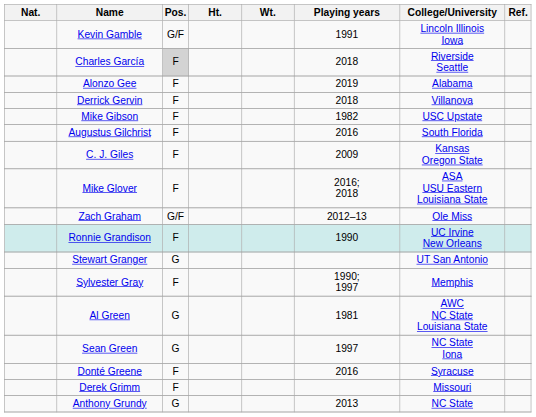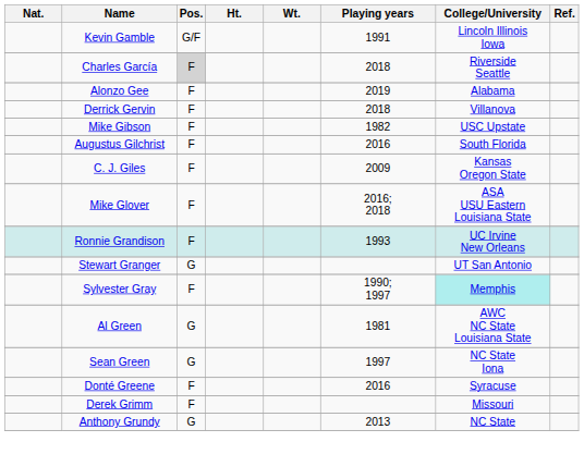- row: Zach Graham | G/F | 2012–13 | Ole Miss
Ronnie Grandison | Playing years: 1990 -> 1993
Sylvester Gray | College/University: no background -> paleturquoise background
